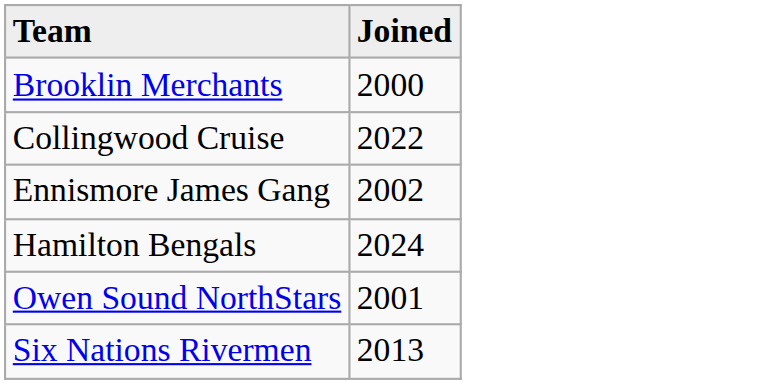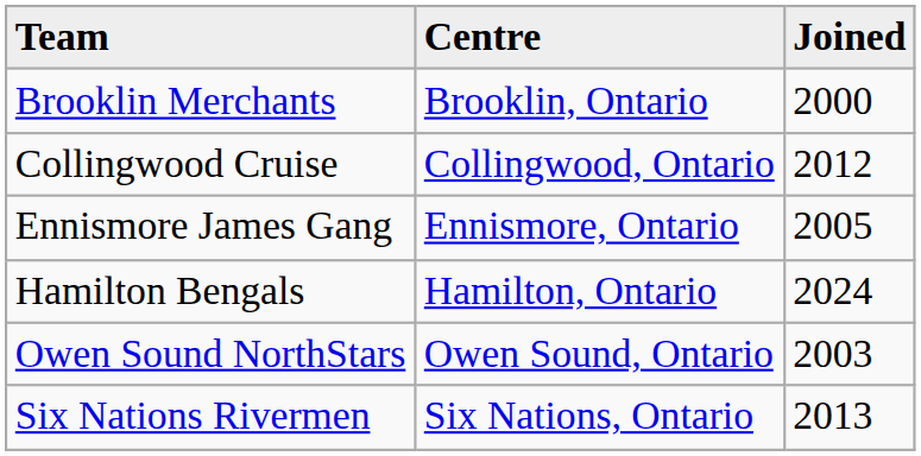+ column: Centre | Brooklin, Ontario | Collingwood, Ontario | Ennismore, Ontario | Hamilton, Ontario | Owen Sound, Ontario | Six Nations, Ontario
Collingwood Cruise | Joined: 2022 -> 2012
Ennismore James Gang | Joined: 2002 -> 2005
Owen Sound NorthStars | Joined: 2001 -> 2003
